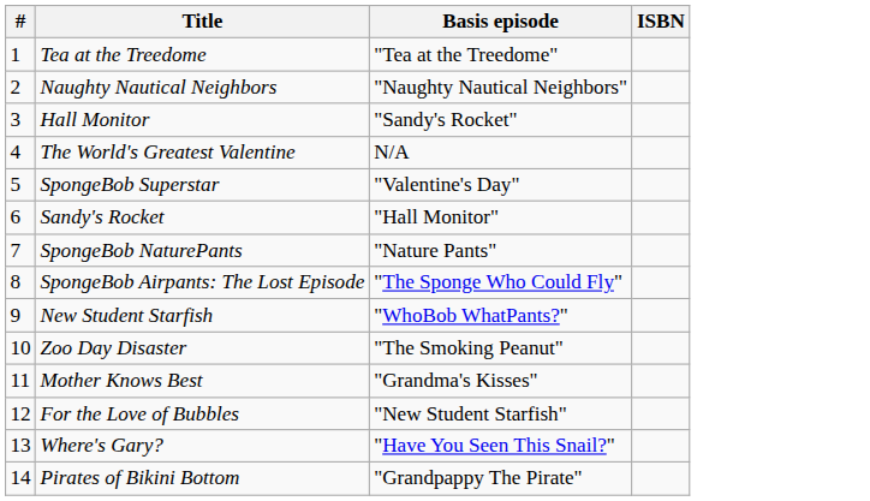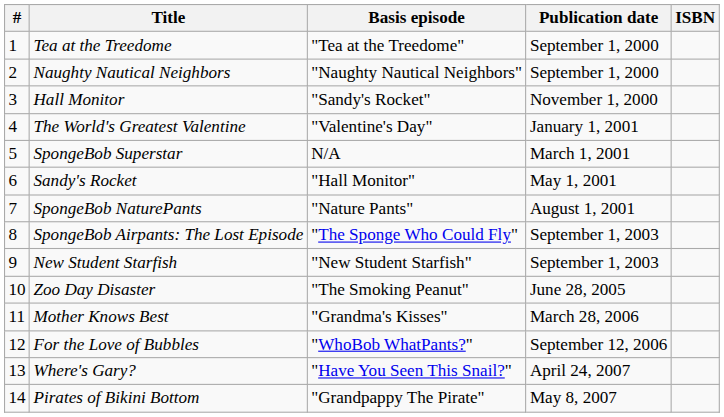+ column: Publication date | September 1, 2000 | September 1, 2000 | November 1, 2000 | January 1, 2001 | March 1, 2001 | May 1, 2001 | August 1, 2001 | September 1, 2003 | September 1, 2003 | June 28, 2005 | March 28, 2006 | September 12, 2006 | April 24, 2007 | May 8, 2007
The World's Greatest Valentine | Basis episode: N/A -> "Valentine's Day"
SpongeBob Superstar | Basis episode: "Valentine's Day" -> N/A
New Student Starfish | Basis episode: "WhoBob WhatPants?" -> "New Student Starfish"
For the Love of Bubbles | Basis episode: "New Student Starfish" -> "WhoBob WhatPants?"
